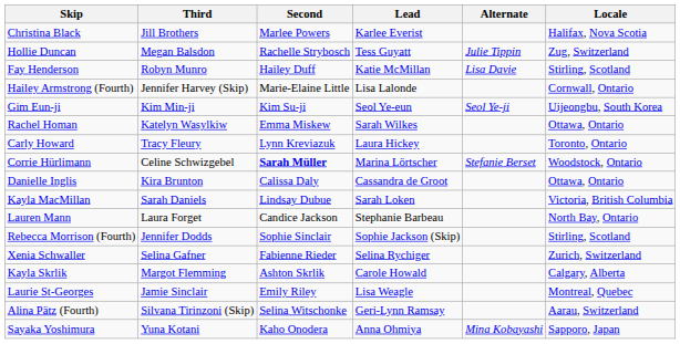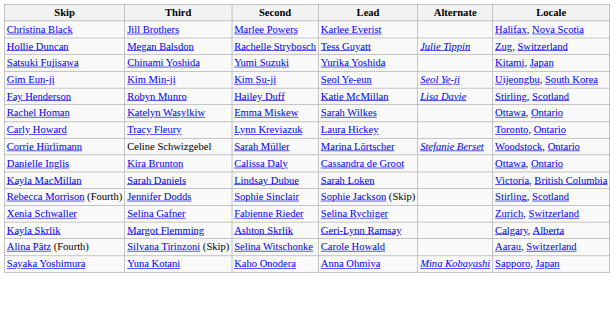+ row: Satsuki Fujisawa | Chinami Yoshida | Yumi Suzuki | Yurika Yoshida | Kitami, Japan
rows swapped: Gim Eun-ji <-> Fay Henderson
- row: Hailey Armstrong (Fourth) | Jennifer Harvey (Skip) | Marie-Elaine Little | Lisa Lalonde | Cornwall, Ontario
Corrie Hürlimann | Second: bold -> normal
- row: Lauren Mann | Laura Forget | Candice Jackson | Stephanie Barbeau | North Bay, Ontario
Kayla Skrlik | Lead: Carole Howald -> Geri-Lynn Ramsay
- row: Laurie St-Georges | Jamie Sinclair | Emily Riley | Lisa Weagle | Montreal, Quebec
Alina Pätz (Fourth) | Lead: Geri-Lynn Ramsay -> Carole Howald
